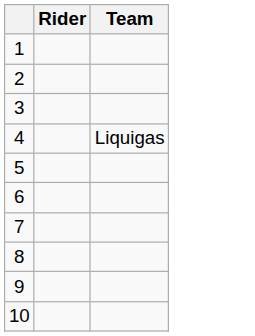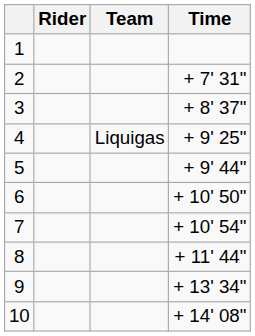+ column: Time | + 7' 31" | + 8' 37" | + 9' 25" | + 9' 44" | + 10' 50" | + 10' 54" | + 11' 44" | + 13' 34" | + 14' 08"
